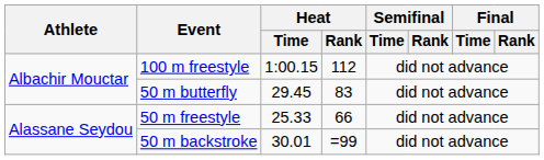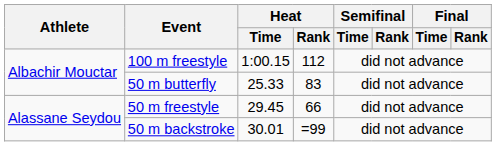50 m butterfly | Heat / Time: 29.45 -> 25.33
50 m freestyle | Heat / Time: 25.33 -> 29.45
